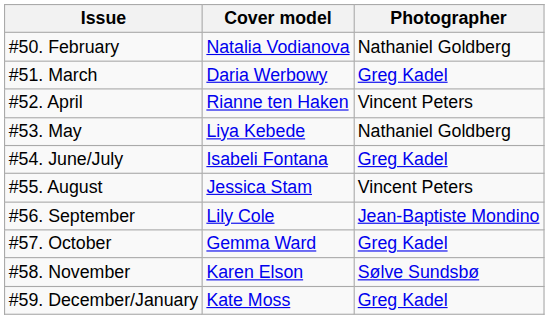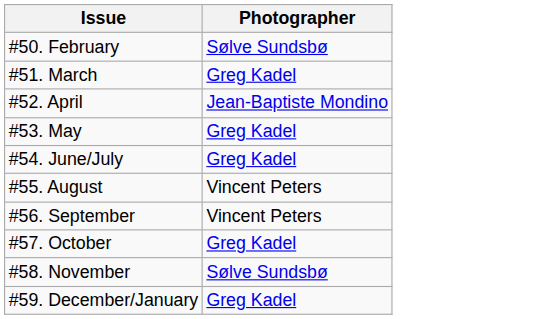- column: Cover model | Natalia Vodianova | Daria Werbowy | Rianne ten Haken | Liya Kebede | Isabeli Fontana | Jessica Stam | Lily Cole | Gemma Ward | Karen Elson | Kate Moss
#50. February | Photographer: Nathaniel Goldberg -> Sølve Sundsbø
#52. April | Photographer: Vincent Peters -> Jean-Baptiste Mondino
#53. May | Photographer: Nathaniel Goldberg -> Greg Kadel
#56. September | Photographer: Jean-Baptiste Mondino -> Vincent Peters
